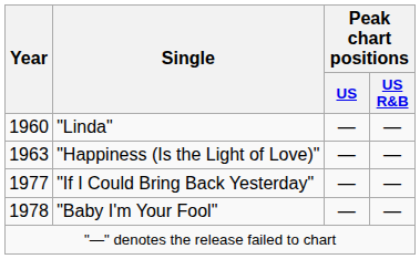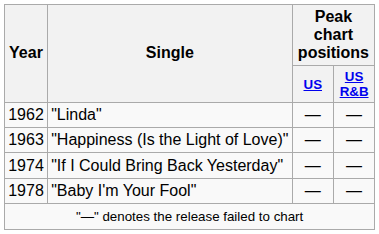"Linda" | Year: 1960 -> 1962
"If I Could Bring Back Yesterday" | Year: 1977 -> 1974
